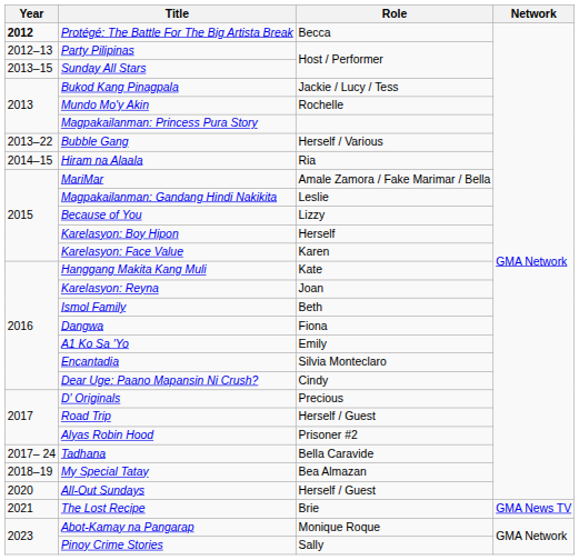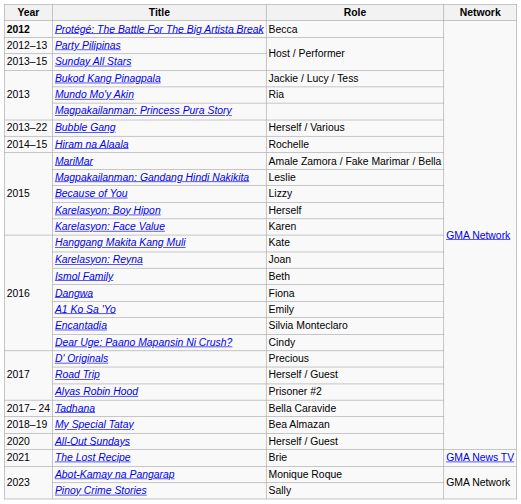Mundo Mo'y Akin | Role: Rochelle -> Ria
Hiram na Alaala | Role: Ria -> Rochelle
